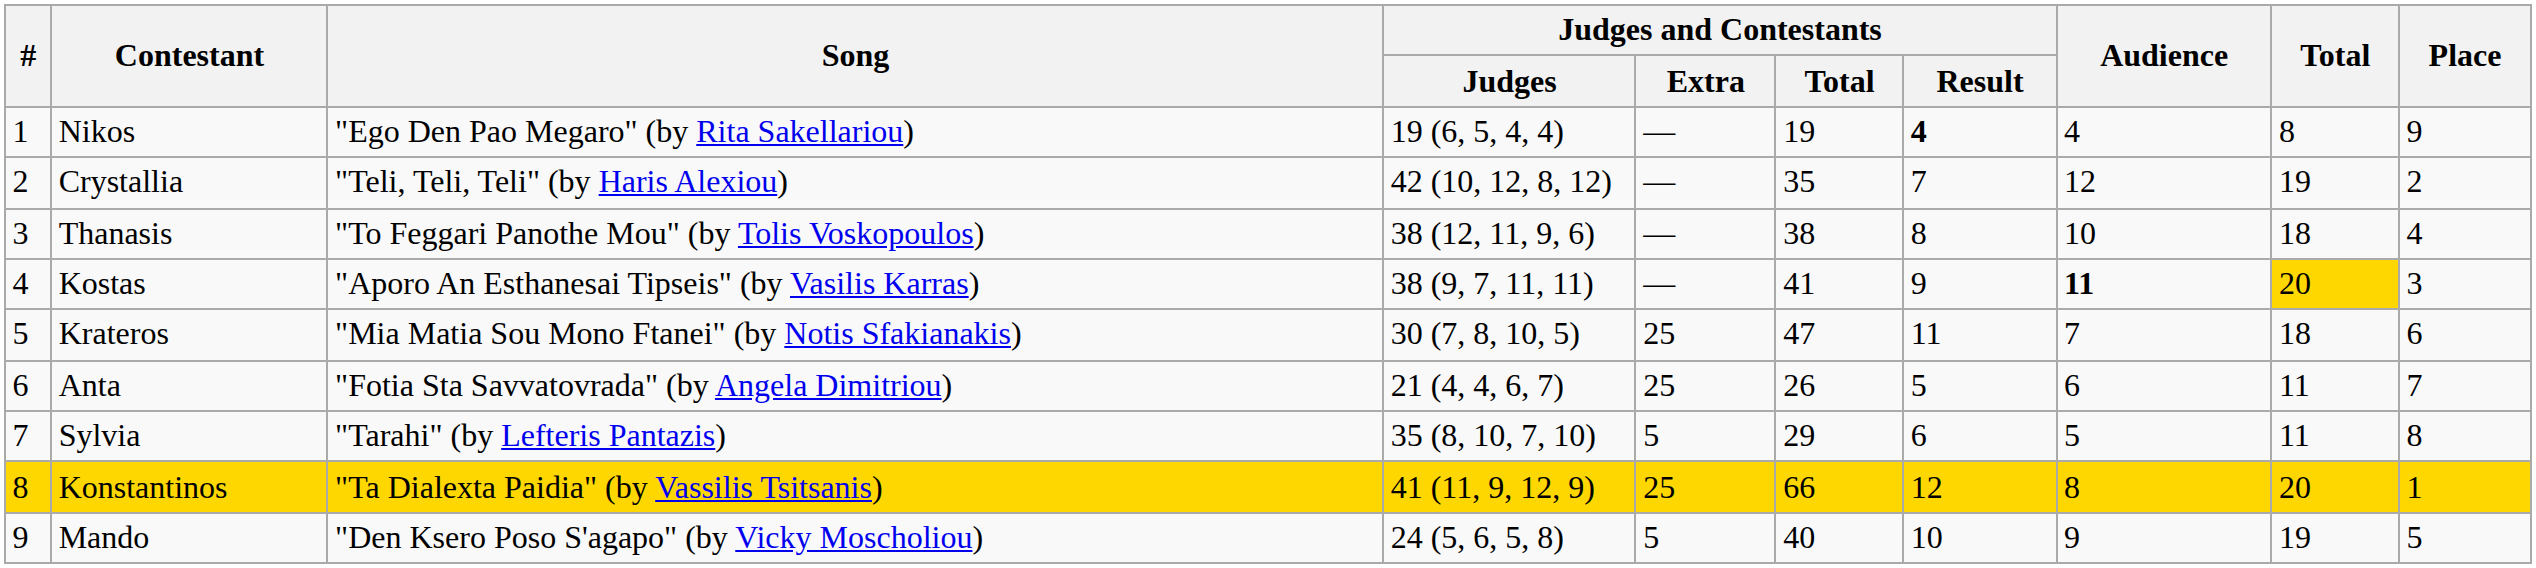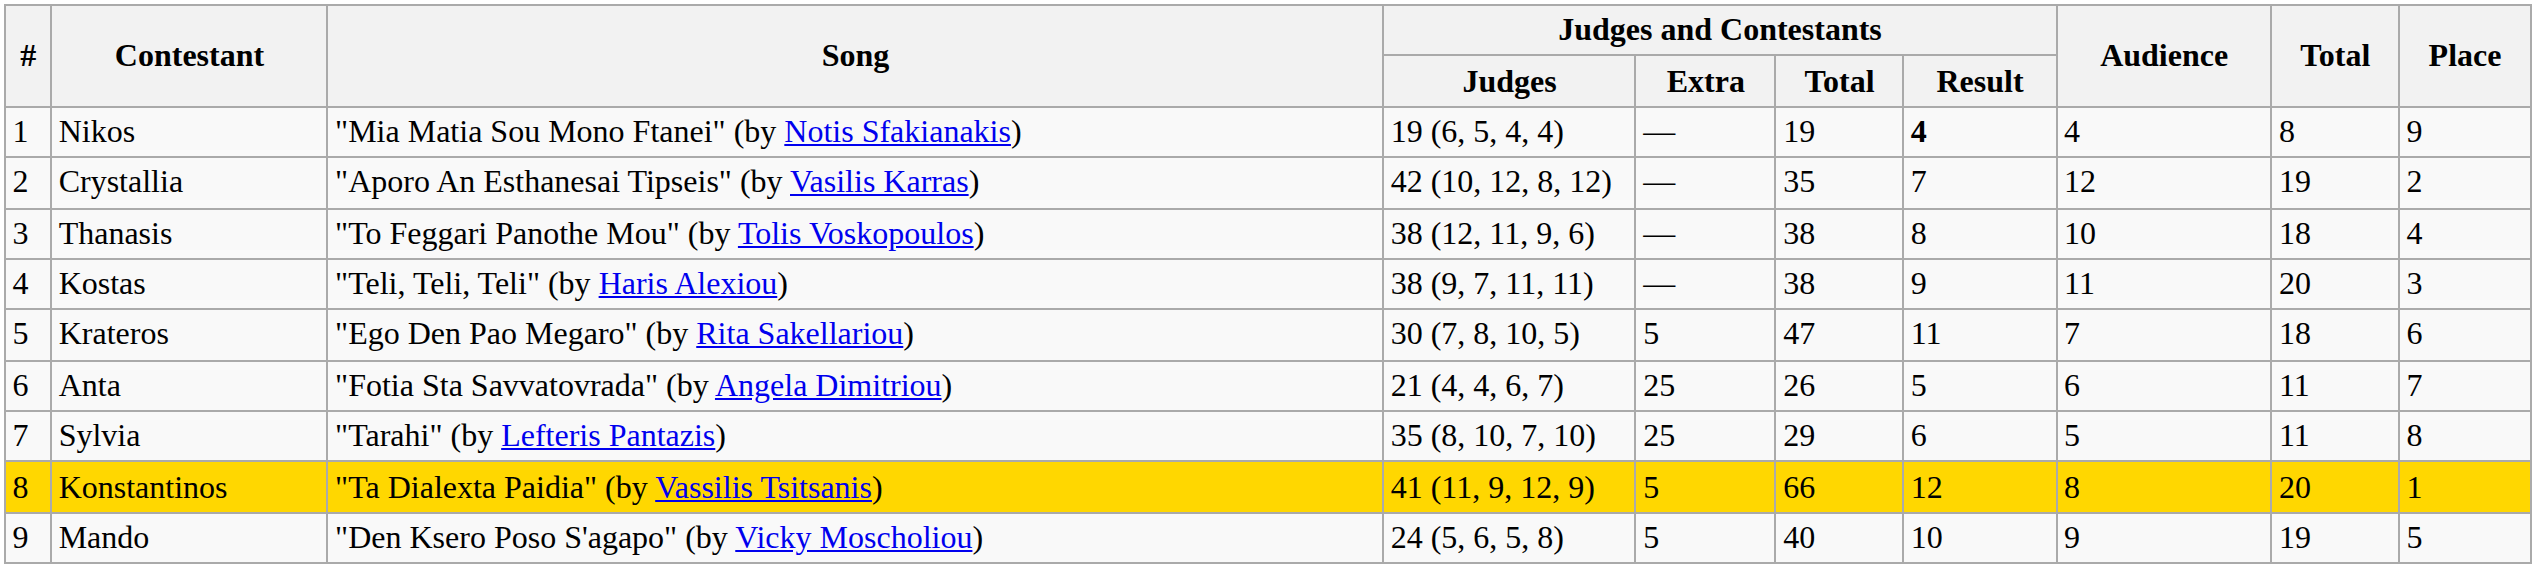Nikos | Song: "Ego Den Pao Megaro" (by Rita Sakellariou) -> "Mia Matia Sou Mono Ftanei" (by Notis Sfakianakis)
Crystallia | Song: "Teli, Teli, Teli" (by Haris Alexiou) -> "Aporo An Esthanesai Tipseis" (by Vasilis Karras)
Kostas | Song: "Aporo An Esthanesai Tipseis" (by Vasilis Karras) -> "Teli, Teli, Teli" (by Haris Alexiou)
Kostas | Judges and Contestants / Total: 41 -> 38
Kostas | Audience: bold -> normal
Kostas | Total: gold background -> no background
Krateros | Song: "Mia Matia Sou Mono Ftanei" (by Notis Sfakianakis) -> "Ego Den Pao Megaro" (by Rita Sakellariou)
Krateros | Judges and Contestants / Extra: 25 -> 5
Sylvia | Judges and Contestants / Extra: 5 -> 25
Konstantinos | Judges and Contestants / Extra: 25 -> 5
